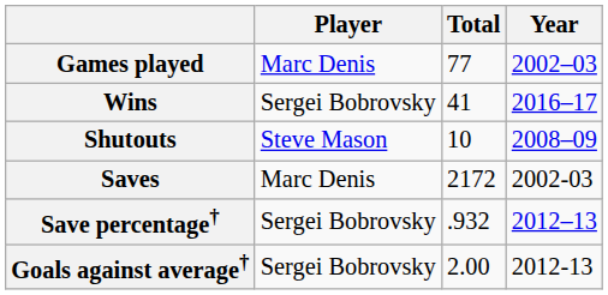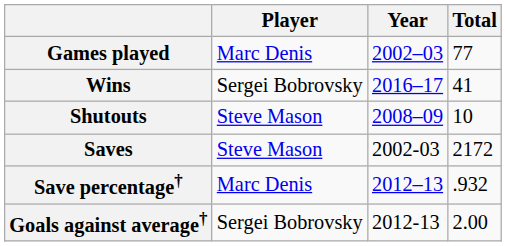columns swapped: Total <-> Year
Saves | Player: Marc Denis -> Steve Mason
Save percentage† | Player: Sergei Bobrovsky -> Marc Denis
